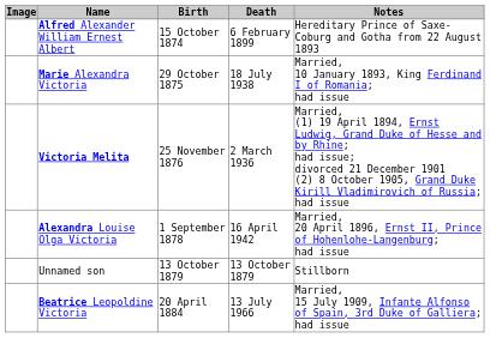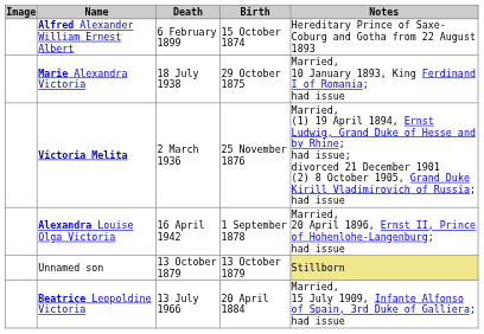columns swapped: Birth <-> Death
Unnamed son | Notes: no background -> khaki background
